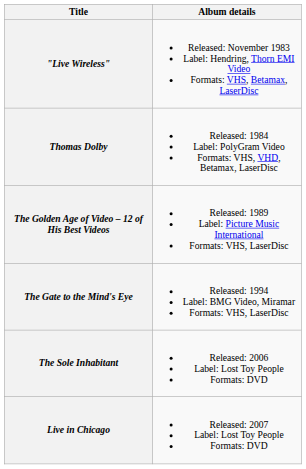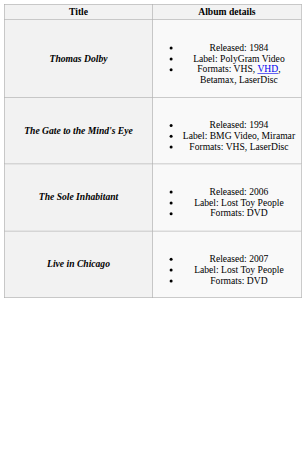- row: "Live Wireless" | Released: November 1983 Label: Hendring, Thorn EMI Video Formats: VHS, Betamax, LaserDisc
- row: The Golden Age of Video – 12 of His Best Videos | Released: 1989 Label: Picture Music International Formats: VHS, LaserDisc
